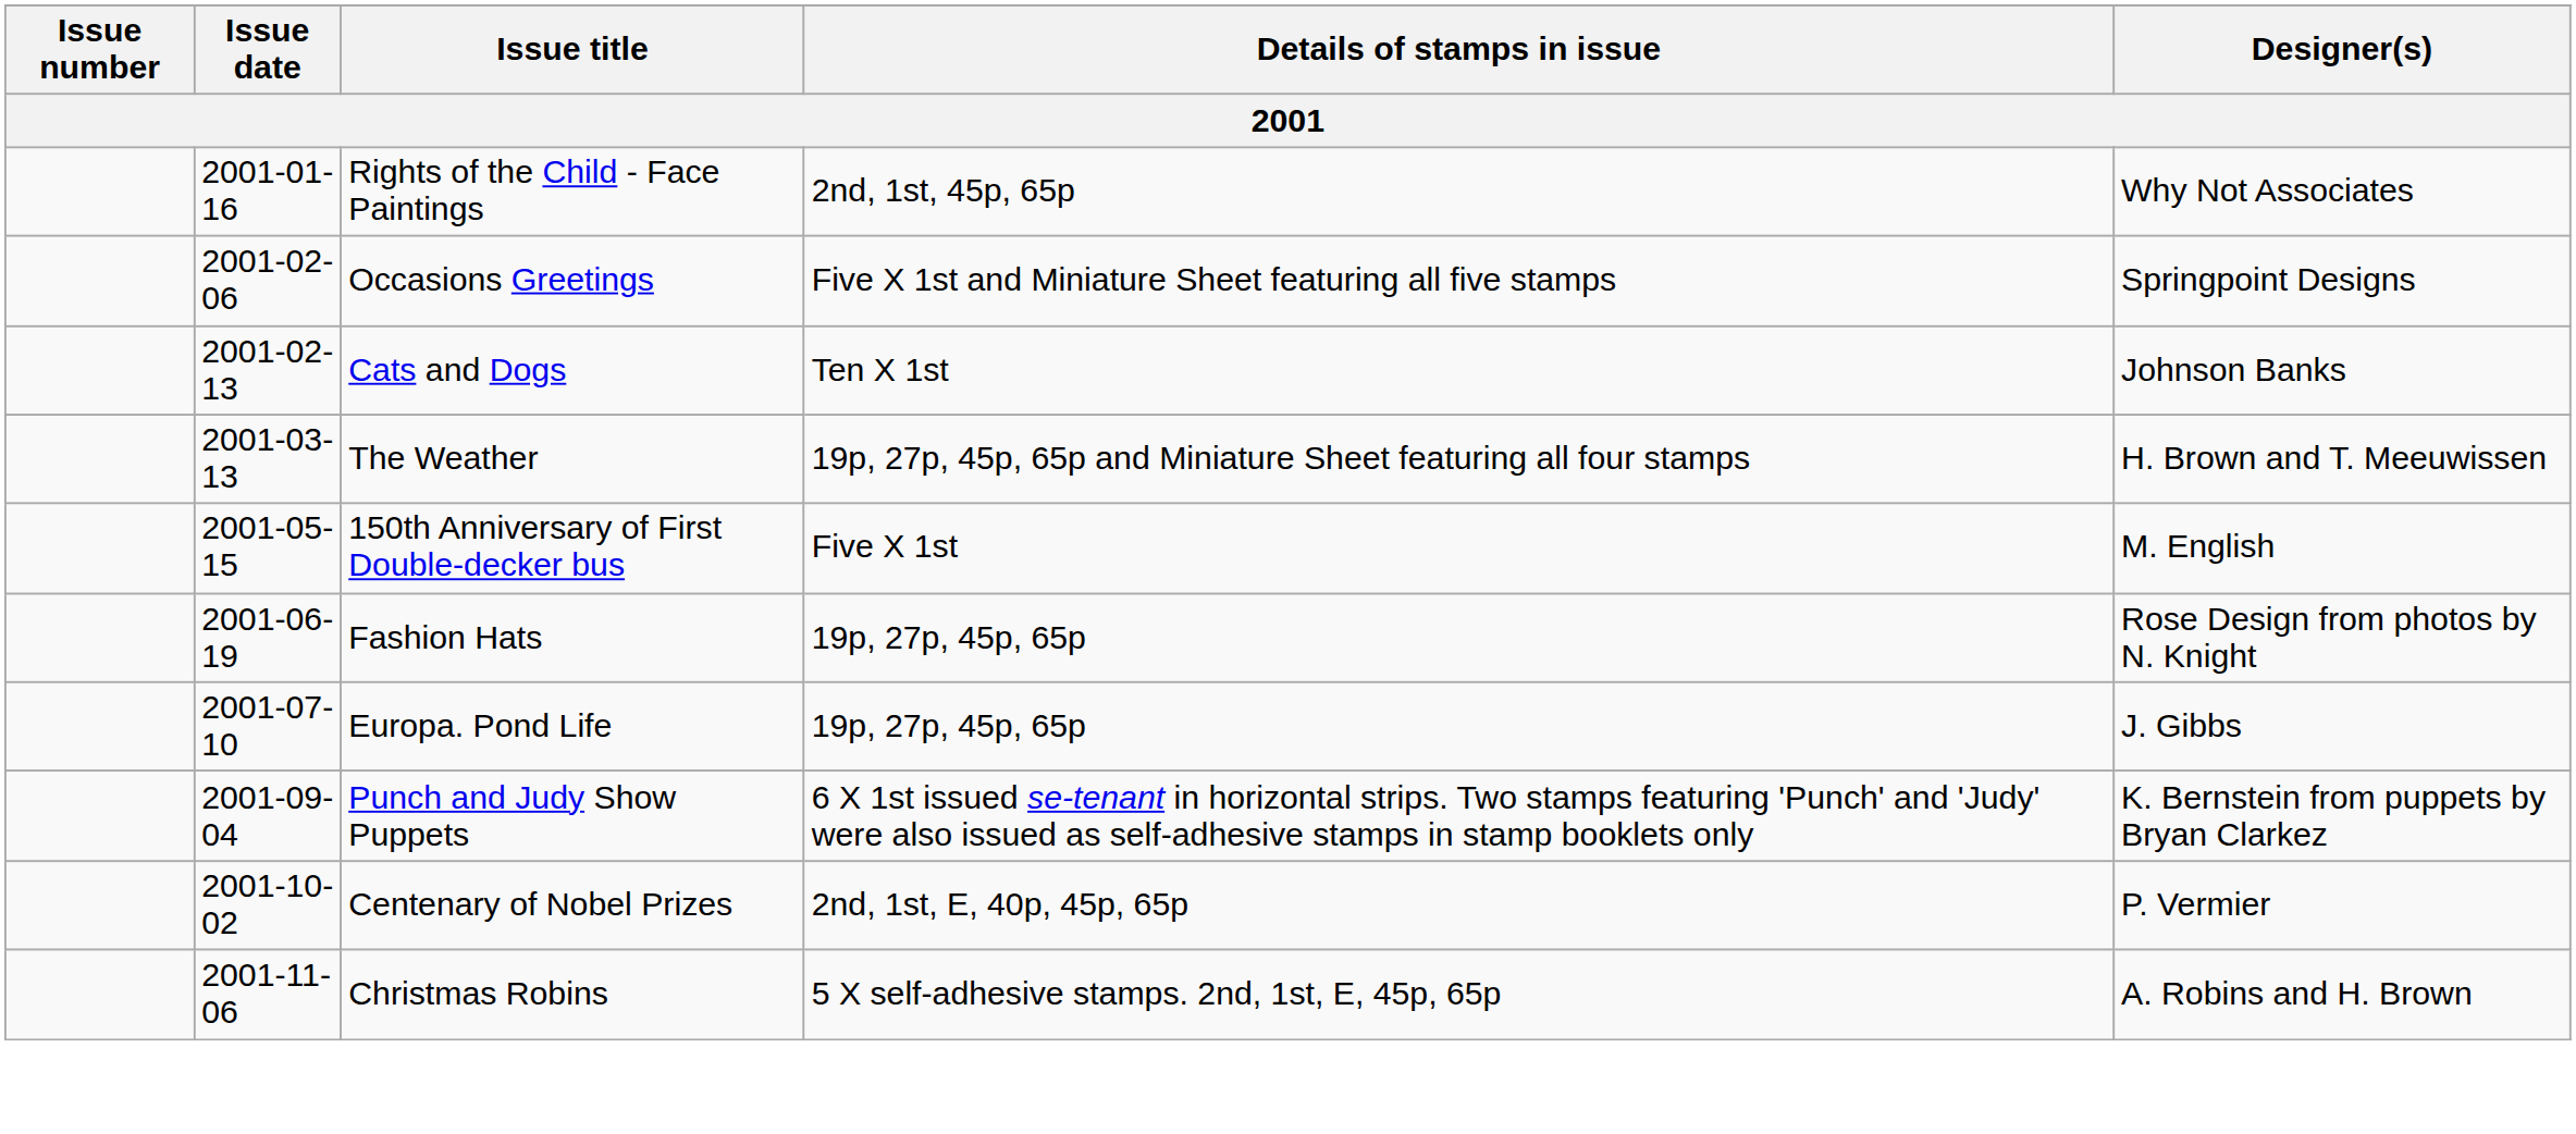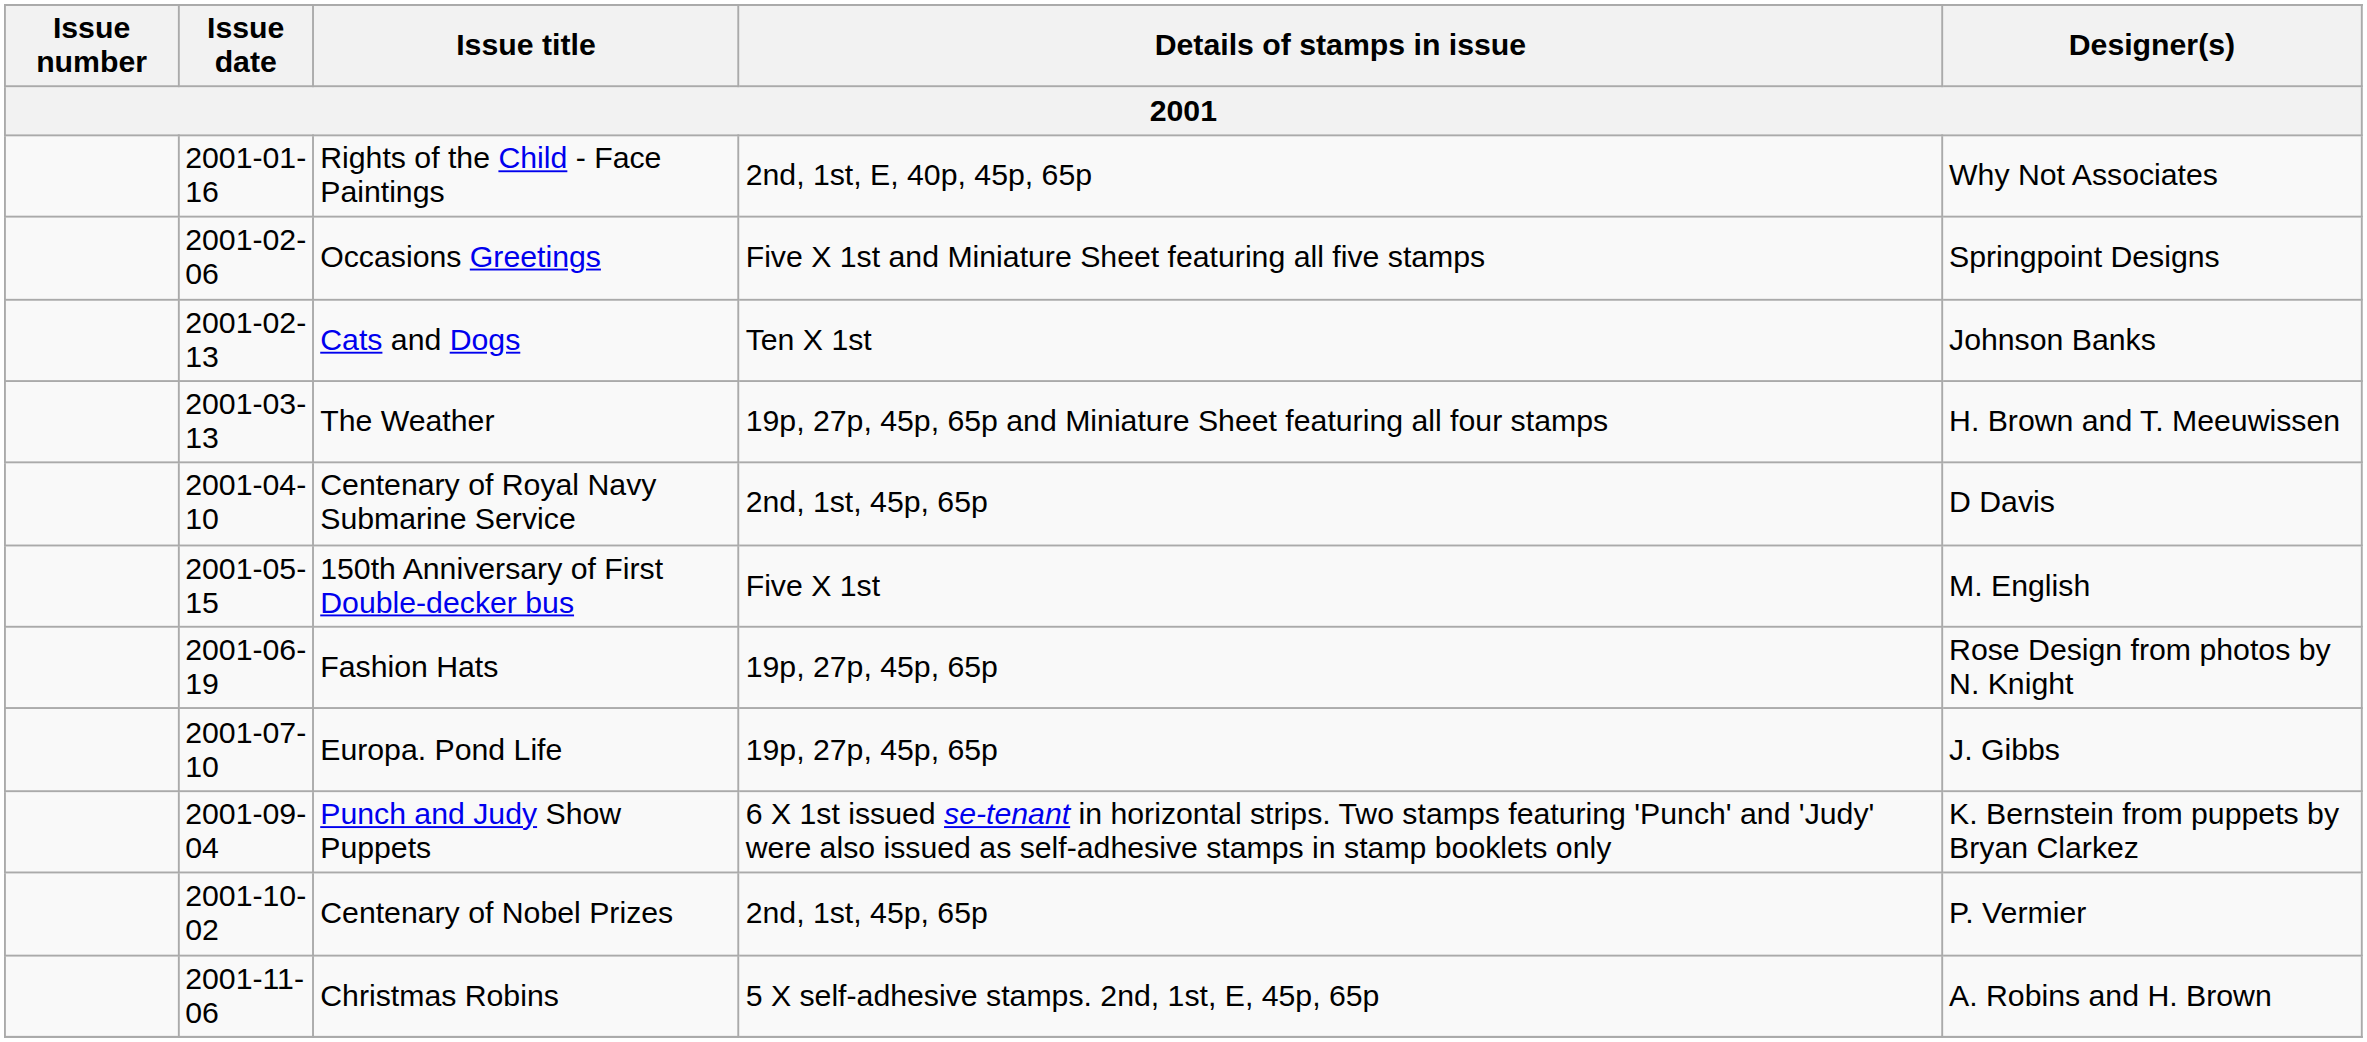Rights of the Child - Face Paintings | Details of stamps in issue: 2nd, 1st, 45p, 65p -> 2nd, 1st, E, 40p, 45p, 65p
+ row: 2001-04-10 | Centenary of Royal Navy Submarine Service | 2nd, 1st, 45p, 65p | D Davis
Centenary of Nobel Prizes | Details of stamps in issue: 2nd, 1st, E, 40p, 45p, 65p -> 2nd, 1st, 45p, 65p
